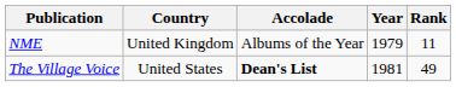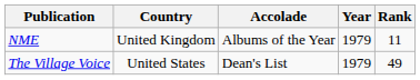The Village Voice | Accolade: bold -> normal
The Village Voice | Year: 1981 -> 1979
